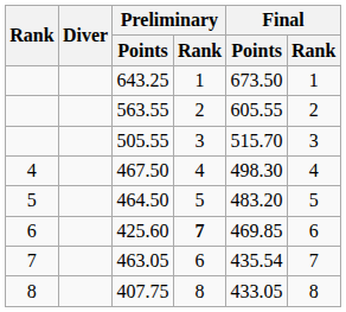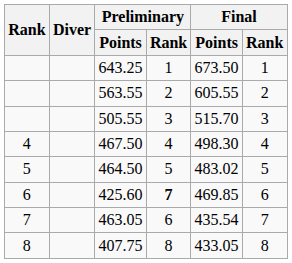464.50 | Final / Points: 483.20 -> 483.02
